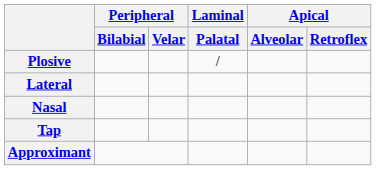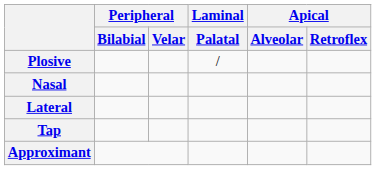rows swapped: Nasal <-> Lateral
